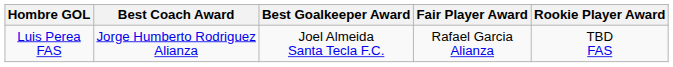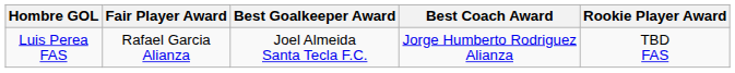columns swapped: Best Coach Award <-> Fair Player Award
